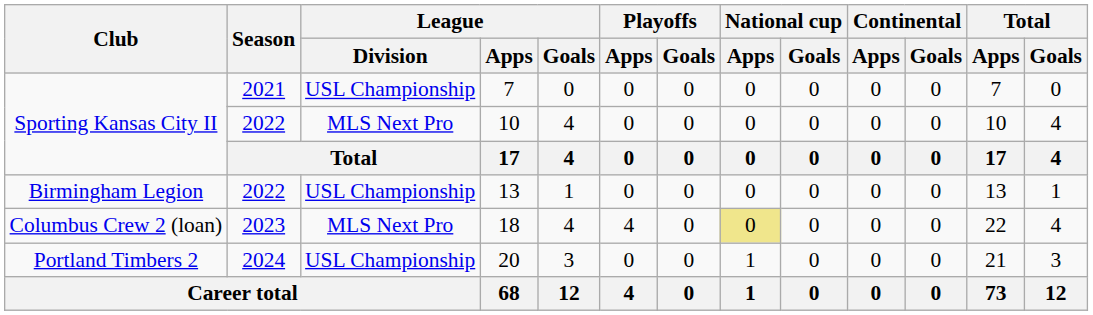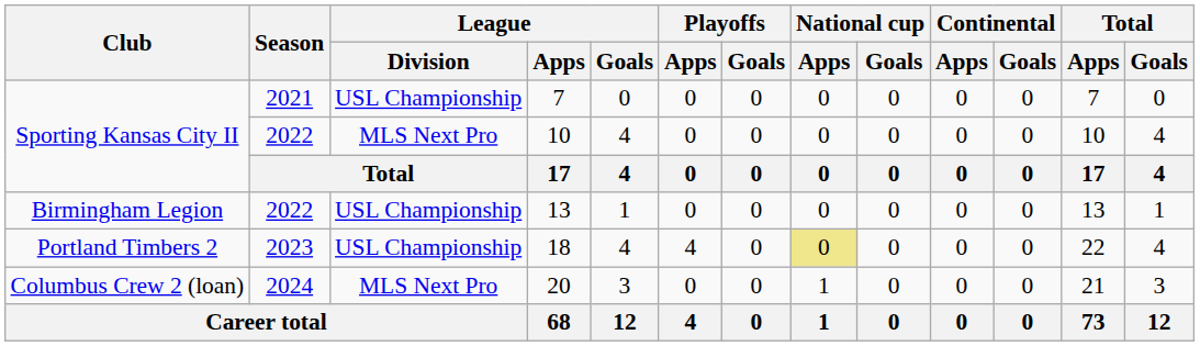18 | Club: Columbus Crew 2 (loan) -> Portland Timbers 2
18 | League / Division: MLS Next Pro -> USL Championship
20 | Club: Portland Timbers 2 -> Columbus Crew 2 (loan)
20 | League / Division: USL Championship -> MLS Next Pro
